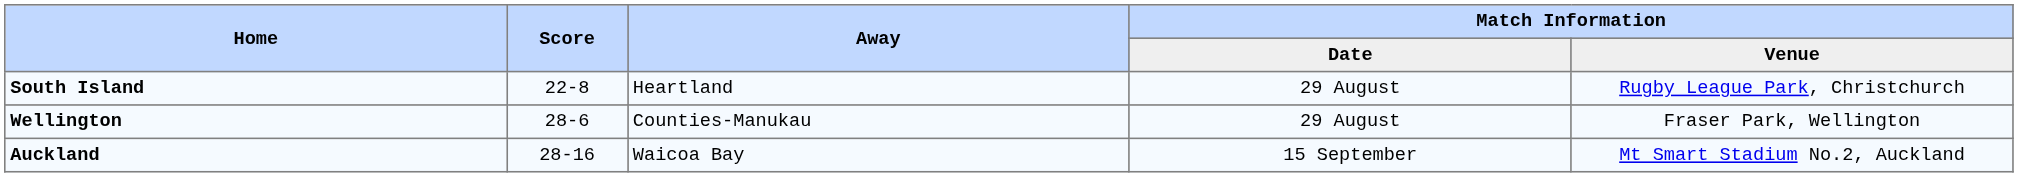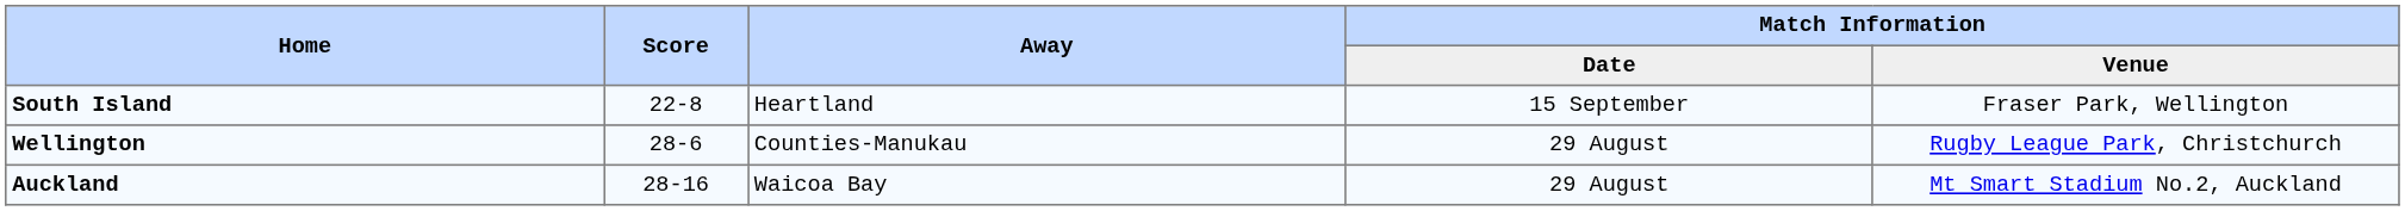South Island | Match Information / Date: 29 August -> 15 September
South Island | Match Information / Venue: Rugby League Park, Christchurch -> Fraser Park, Wellington
Wellington | Match Information / Venue: Fraser Park, Wellington -> Rugby League Park, Christchurch
Auckland | Match Information / Date: 15 September -> 29 August
